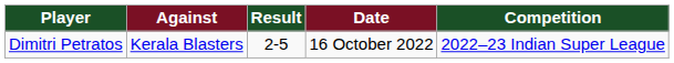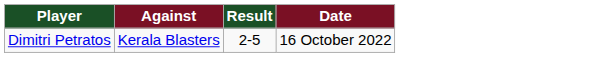- column: Competition | 2022–23 Indian Super League
